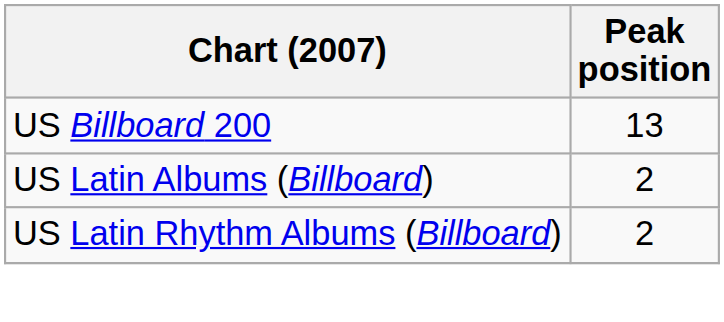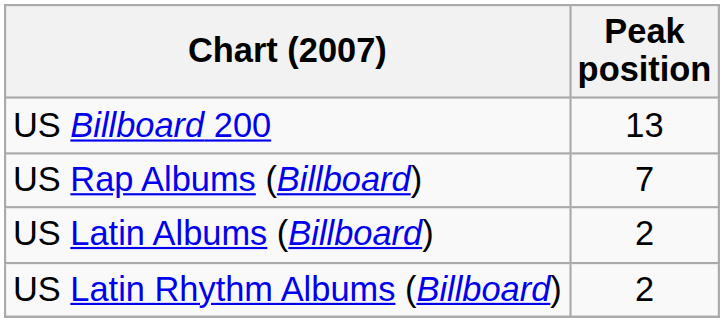+ row: US Rap Albums (Billboard) | 7
